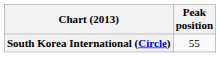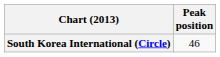South Korea International (Circle) | Peak position: 55 -> 46
